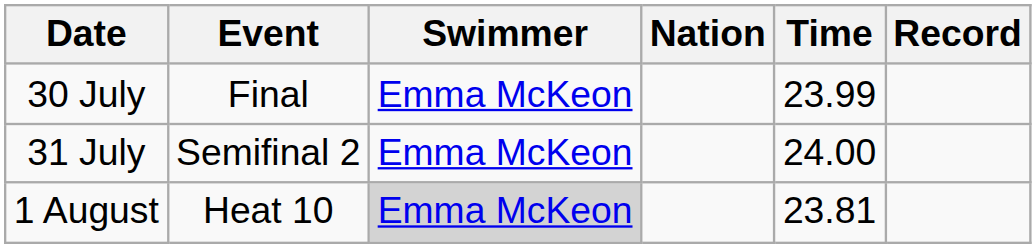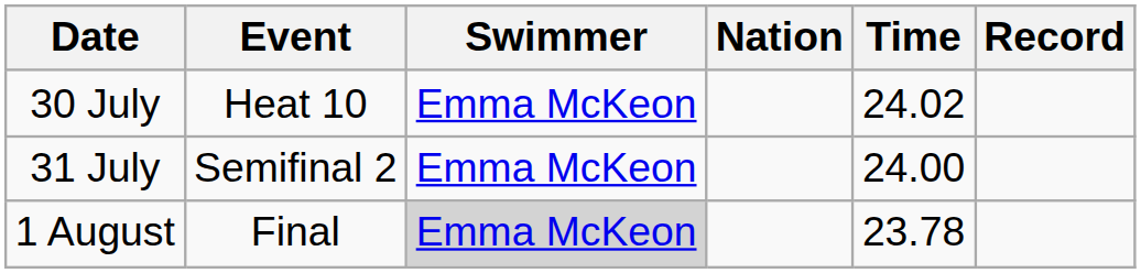30 July | Event: Final -> Heat 10
30 July | Time: 23.99 -> 24.02
1 August | Event: Heat 10 -> Final
1 August | Time: 23.81 -> 23.78
